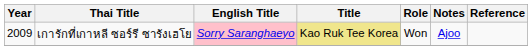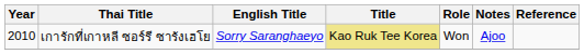เการักที่เกาหลี ซอร์รี ซารังเฮโย | Year: 2009 -> 2010
เการักที่เกาหลี ซอร์รี ซารังเฮโย | English Title: pink background -> no background
